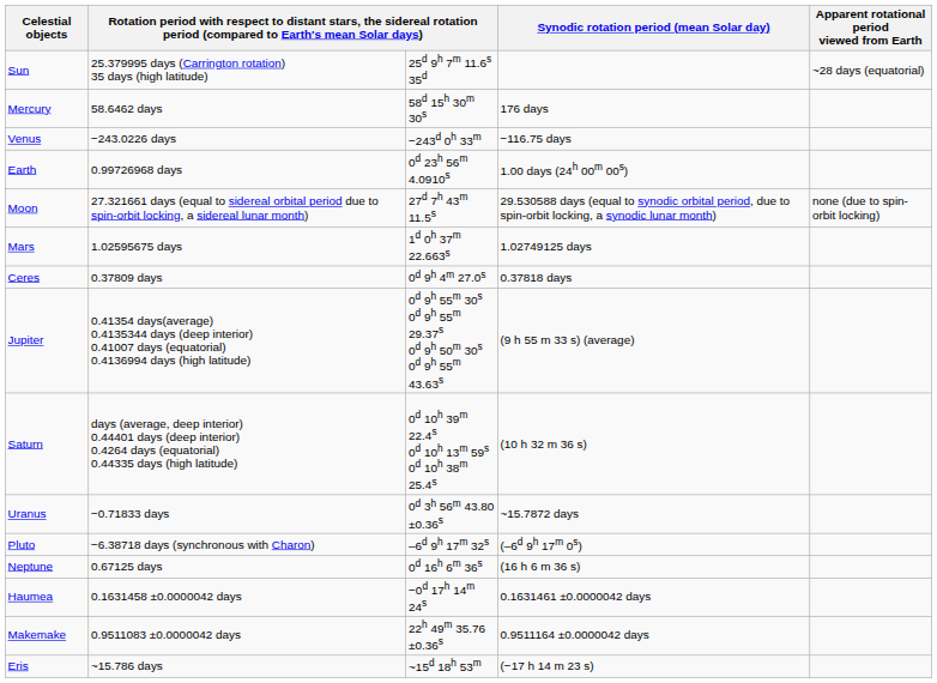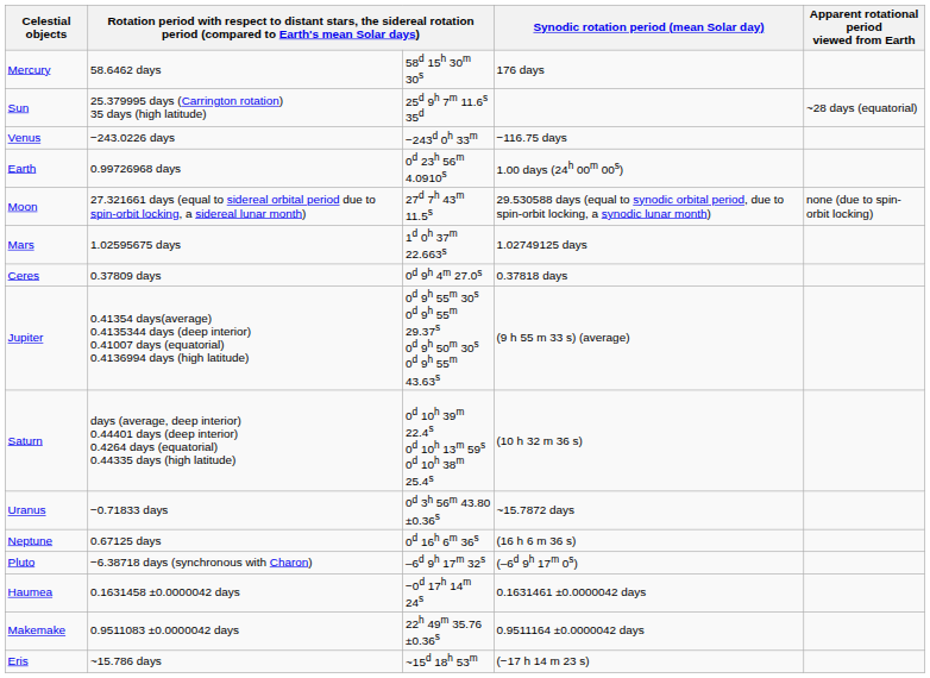rows swapped: Sun <-> Mercury
rows swapped: Neptune <-> Pluto
